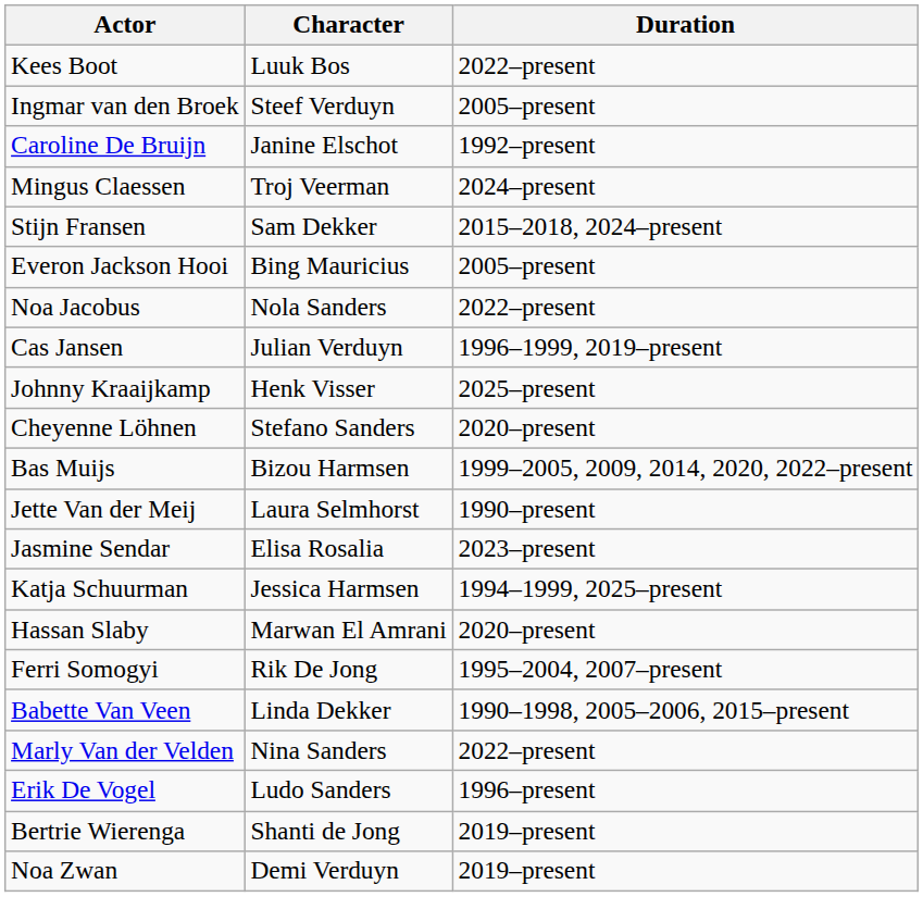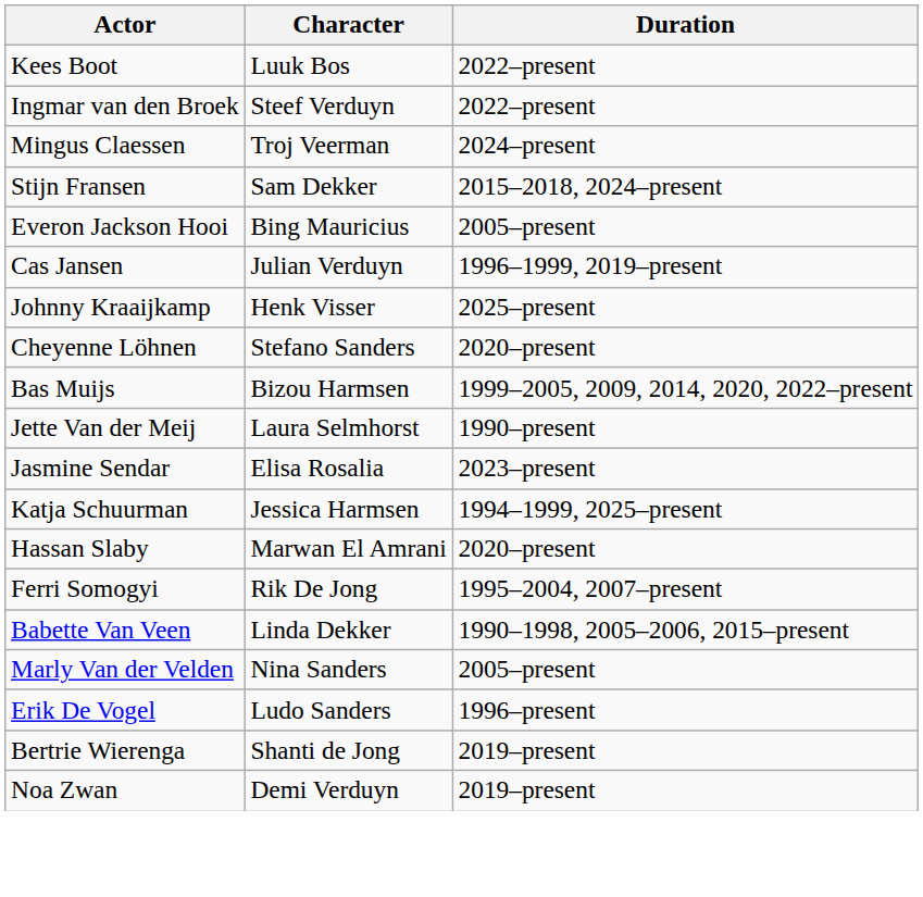Ingmar van den Broek | Duration: 2005–present -> 2022–present
- row: Caroline De Bruijn | Janine Elschot | 1992–present
- row: Noa Jacobus | Nola Sanders | 2022–present
Marly Van der Velden | Duration: 2022–present -> 2005–present
